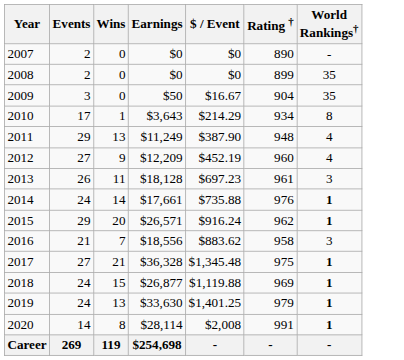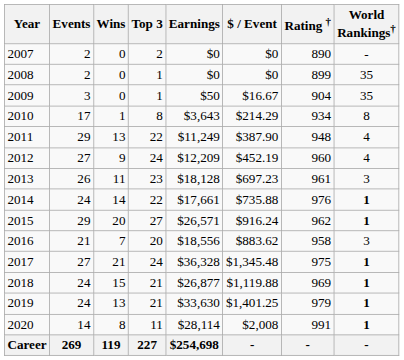+ column: Top 3 | 2 | 1 | 1 | 8 | 22 | 24 | 23 | 22 | 27 | 20 | 24 | 21 | 21 | 11 | 227
